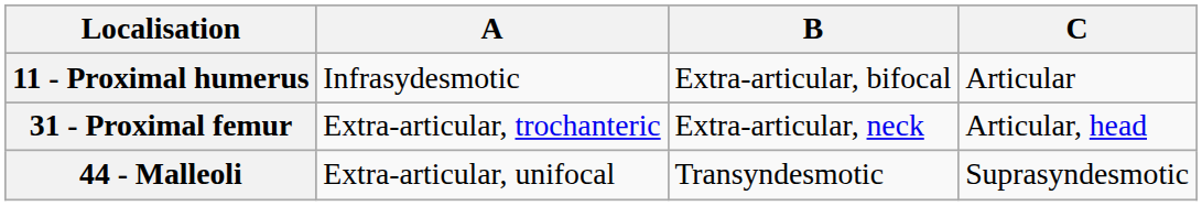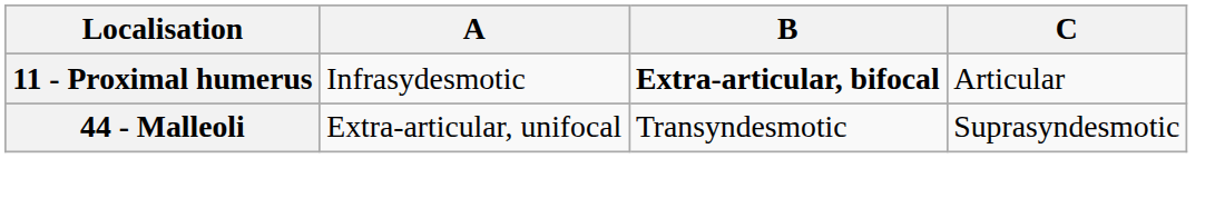11 - Proximal humerus | B: normal -> bold
- row: 31 - Proximal femur | Extra-articular, trochanteric | Extra-articular, neck | Articular, head
